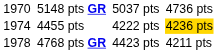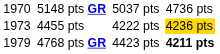4455 pts | column 1: 1974 -> 1973
4768 pts GR | column 1: 1978 -> 1979
4768 pts GR | column 7: normal -> bold
